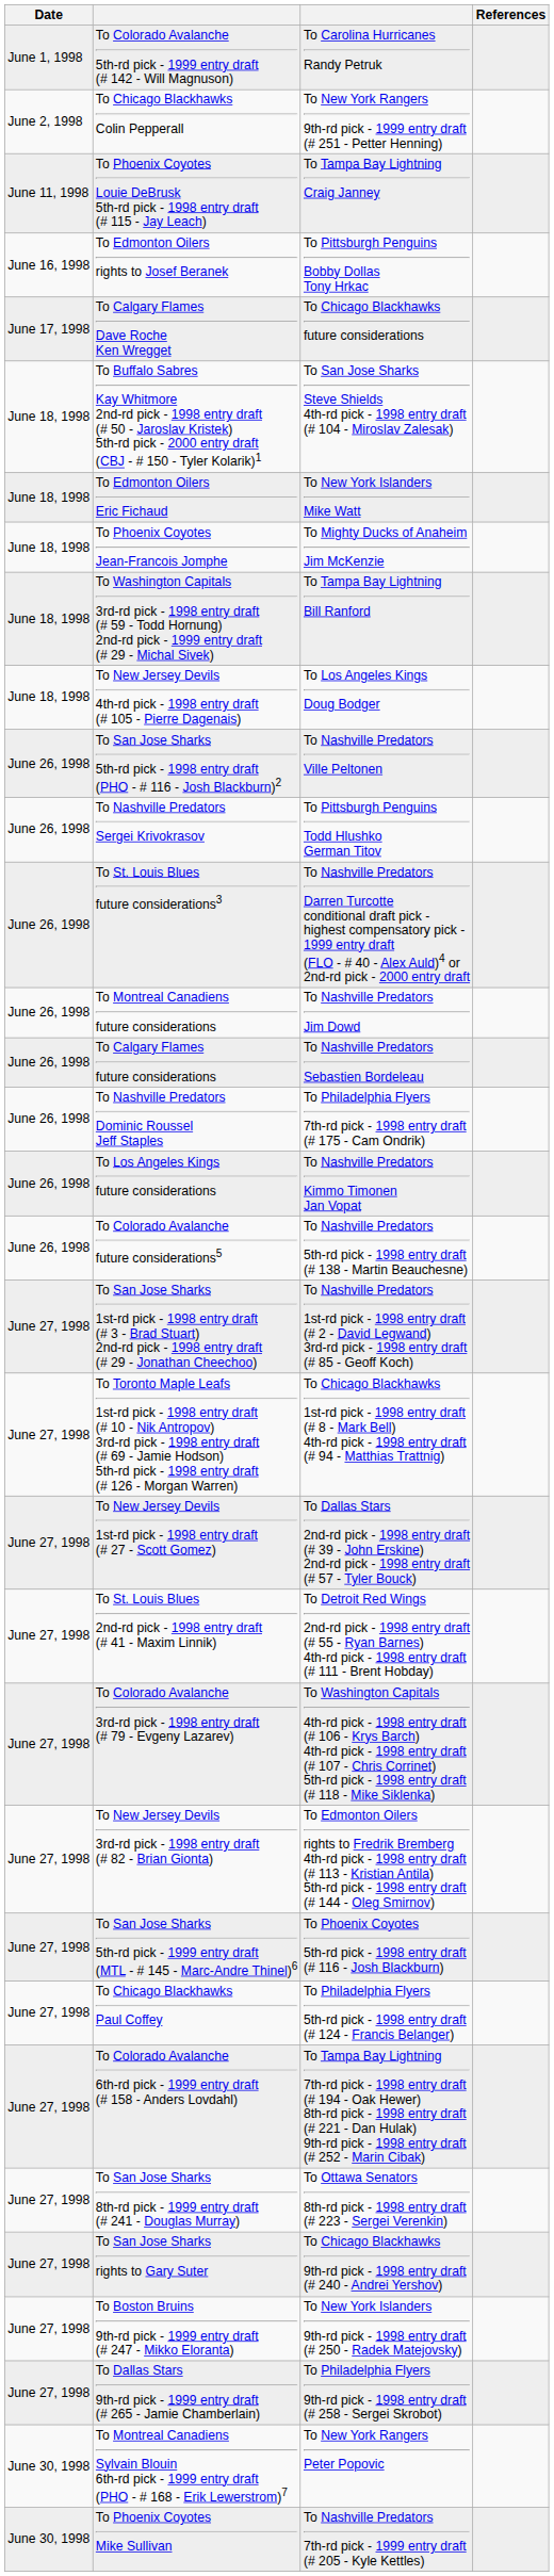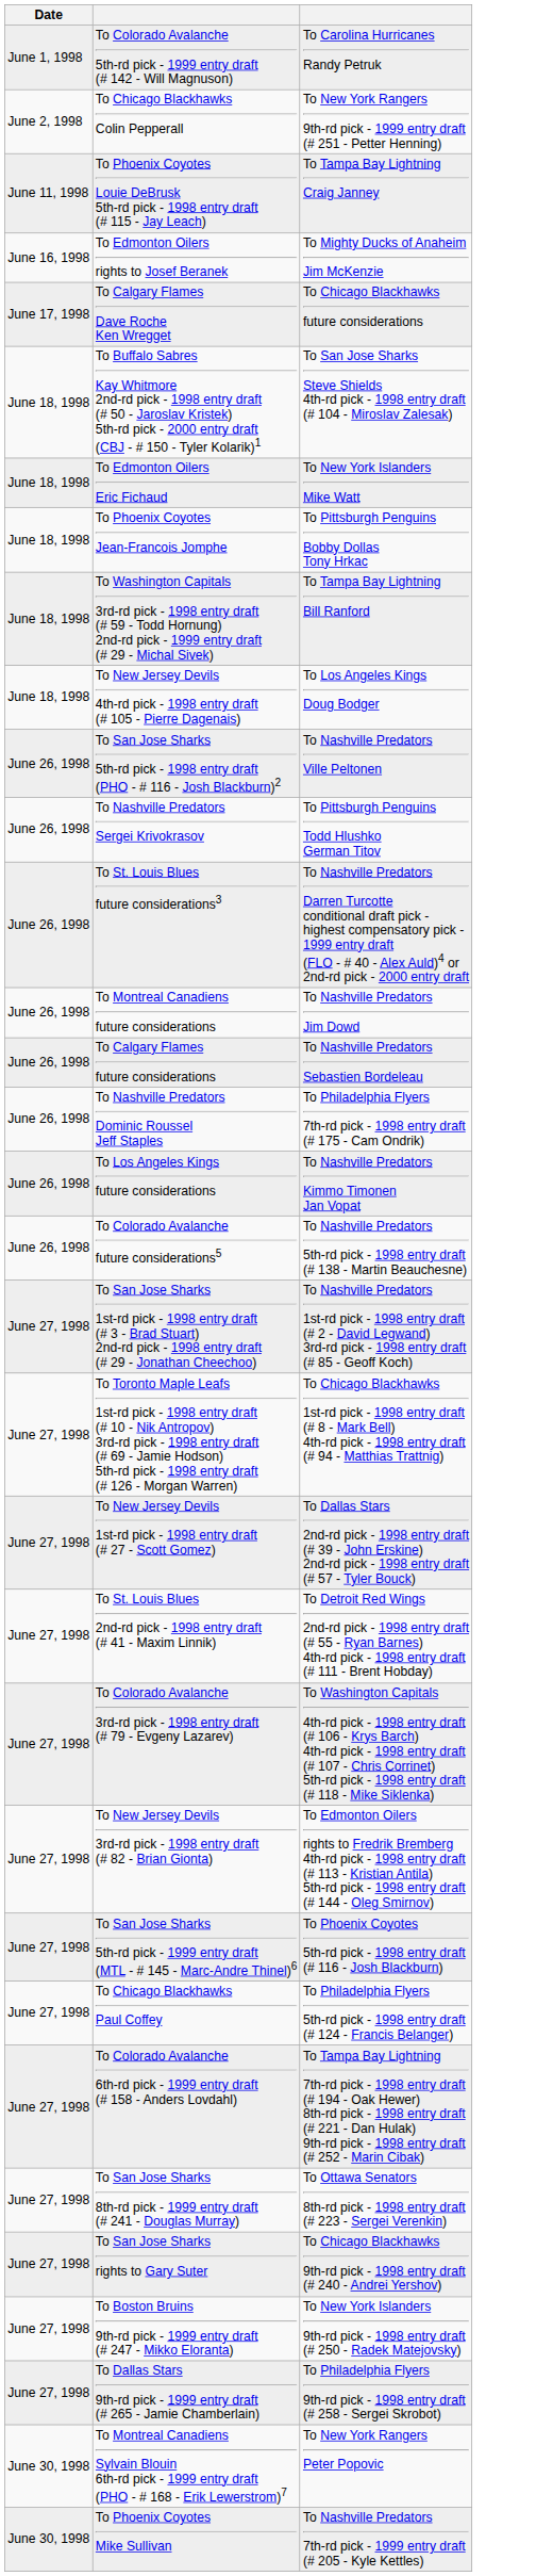- column: References
To Edmonton Oilers rights to Josef Beranek | column 3: To Pittsburgh Penguins Bobby Dollas Tony Hrkac -> To Mighty Ducks of Anaheim Jim McKenzie
To Phoenix Coyotes Jean-Francois Jomphe | column 3: To Mighty Ducks of Anaheim Jim McKenzie -> To Pittsburgh Penguins Bobby Dollas Tony Hrkac
